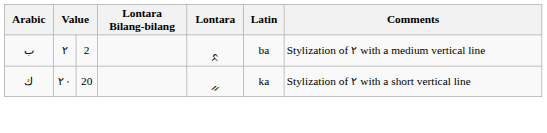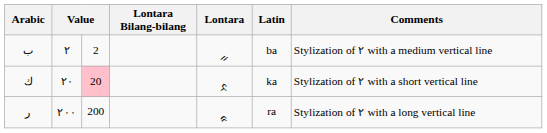ب | Lontara: ᨅ -> ᨀ
ك | column 3: no background -> pink background
ك | Lontara: ᨀ -> ᨅ
+ row: ر | ٢٠٠ | 200 | ᨑ | ra | Stylization of ٢ with a long vertical line
